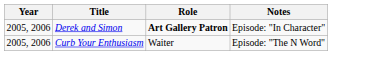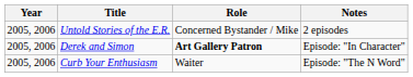+ row: 2005, 2006 | Untold Stories of the E.R. | Concerned Bystander / Mike | 2 episodes
